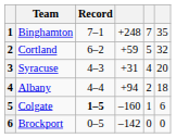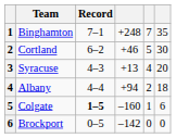Cortland | column 4: +59 -> +46
Cortland | column 6: 32 -> 30
Syracuse | column 4: +31 -> +13
